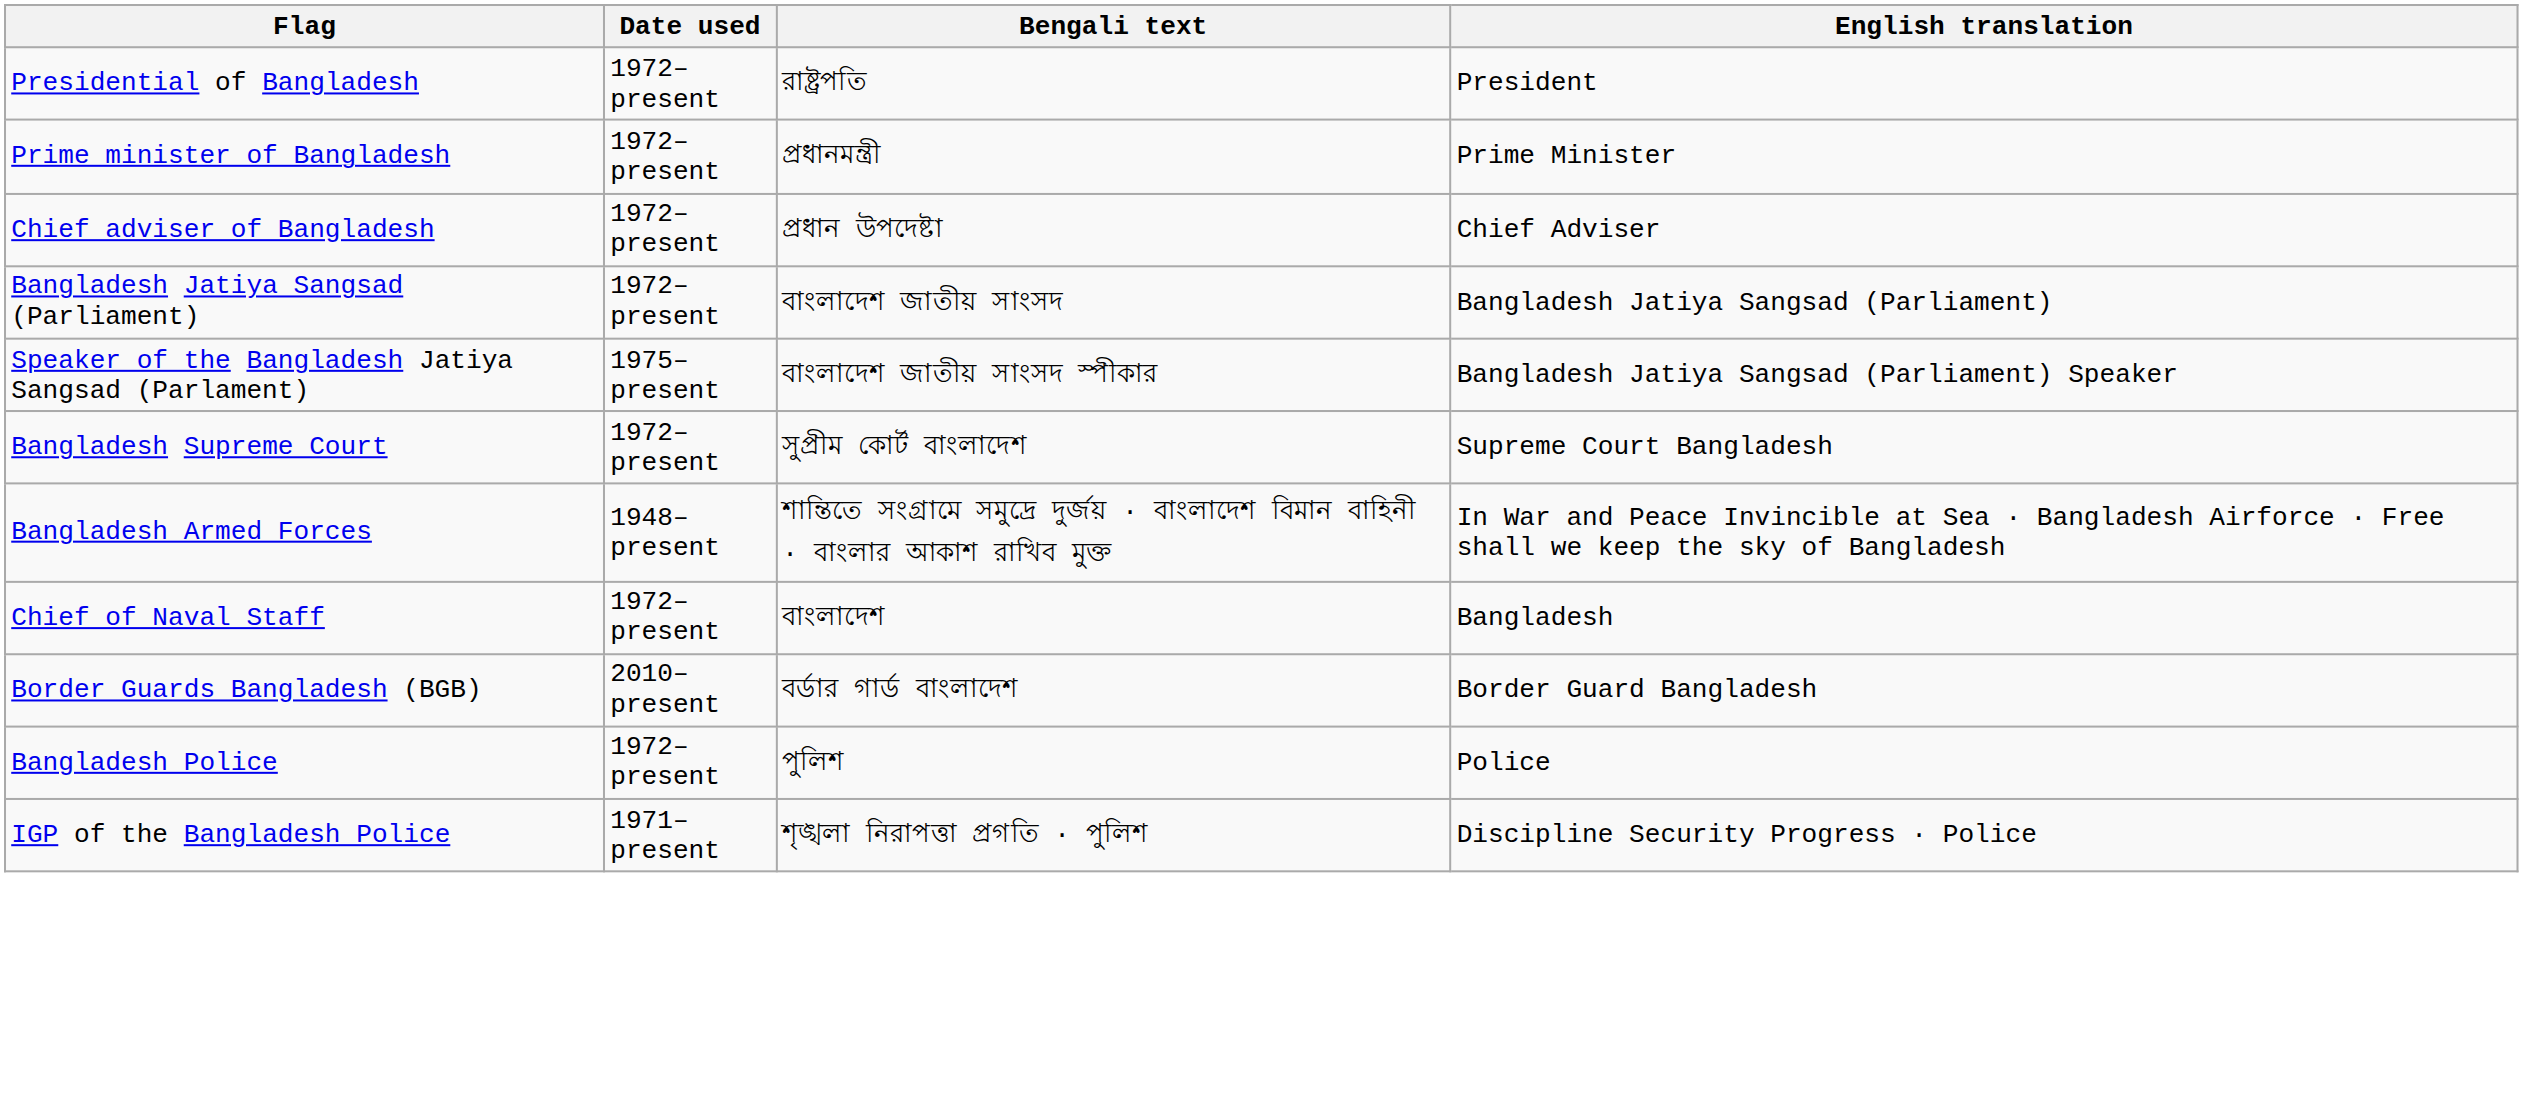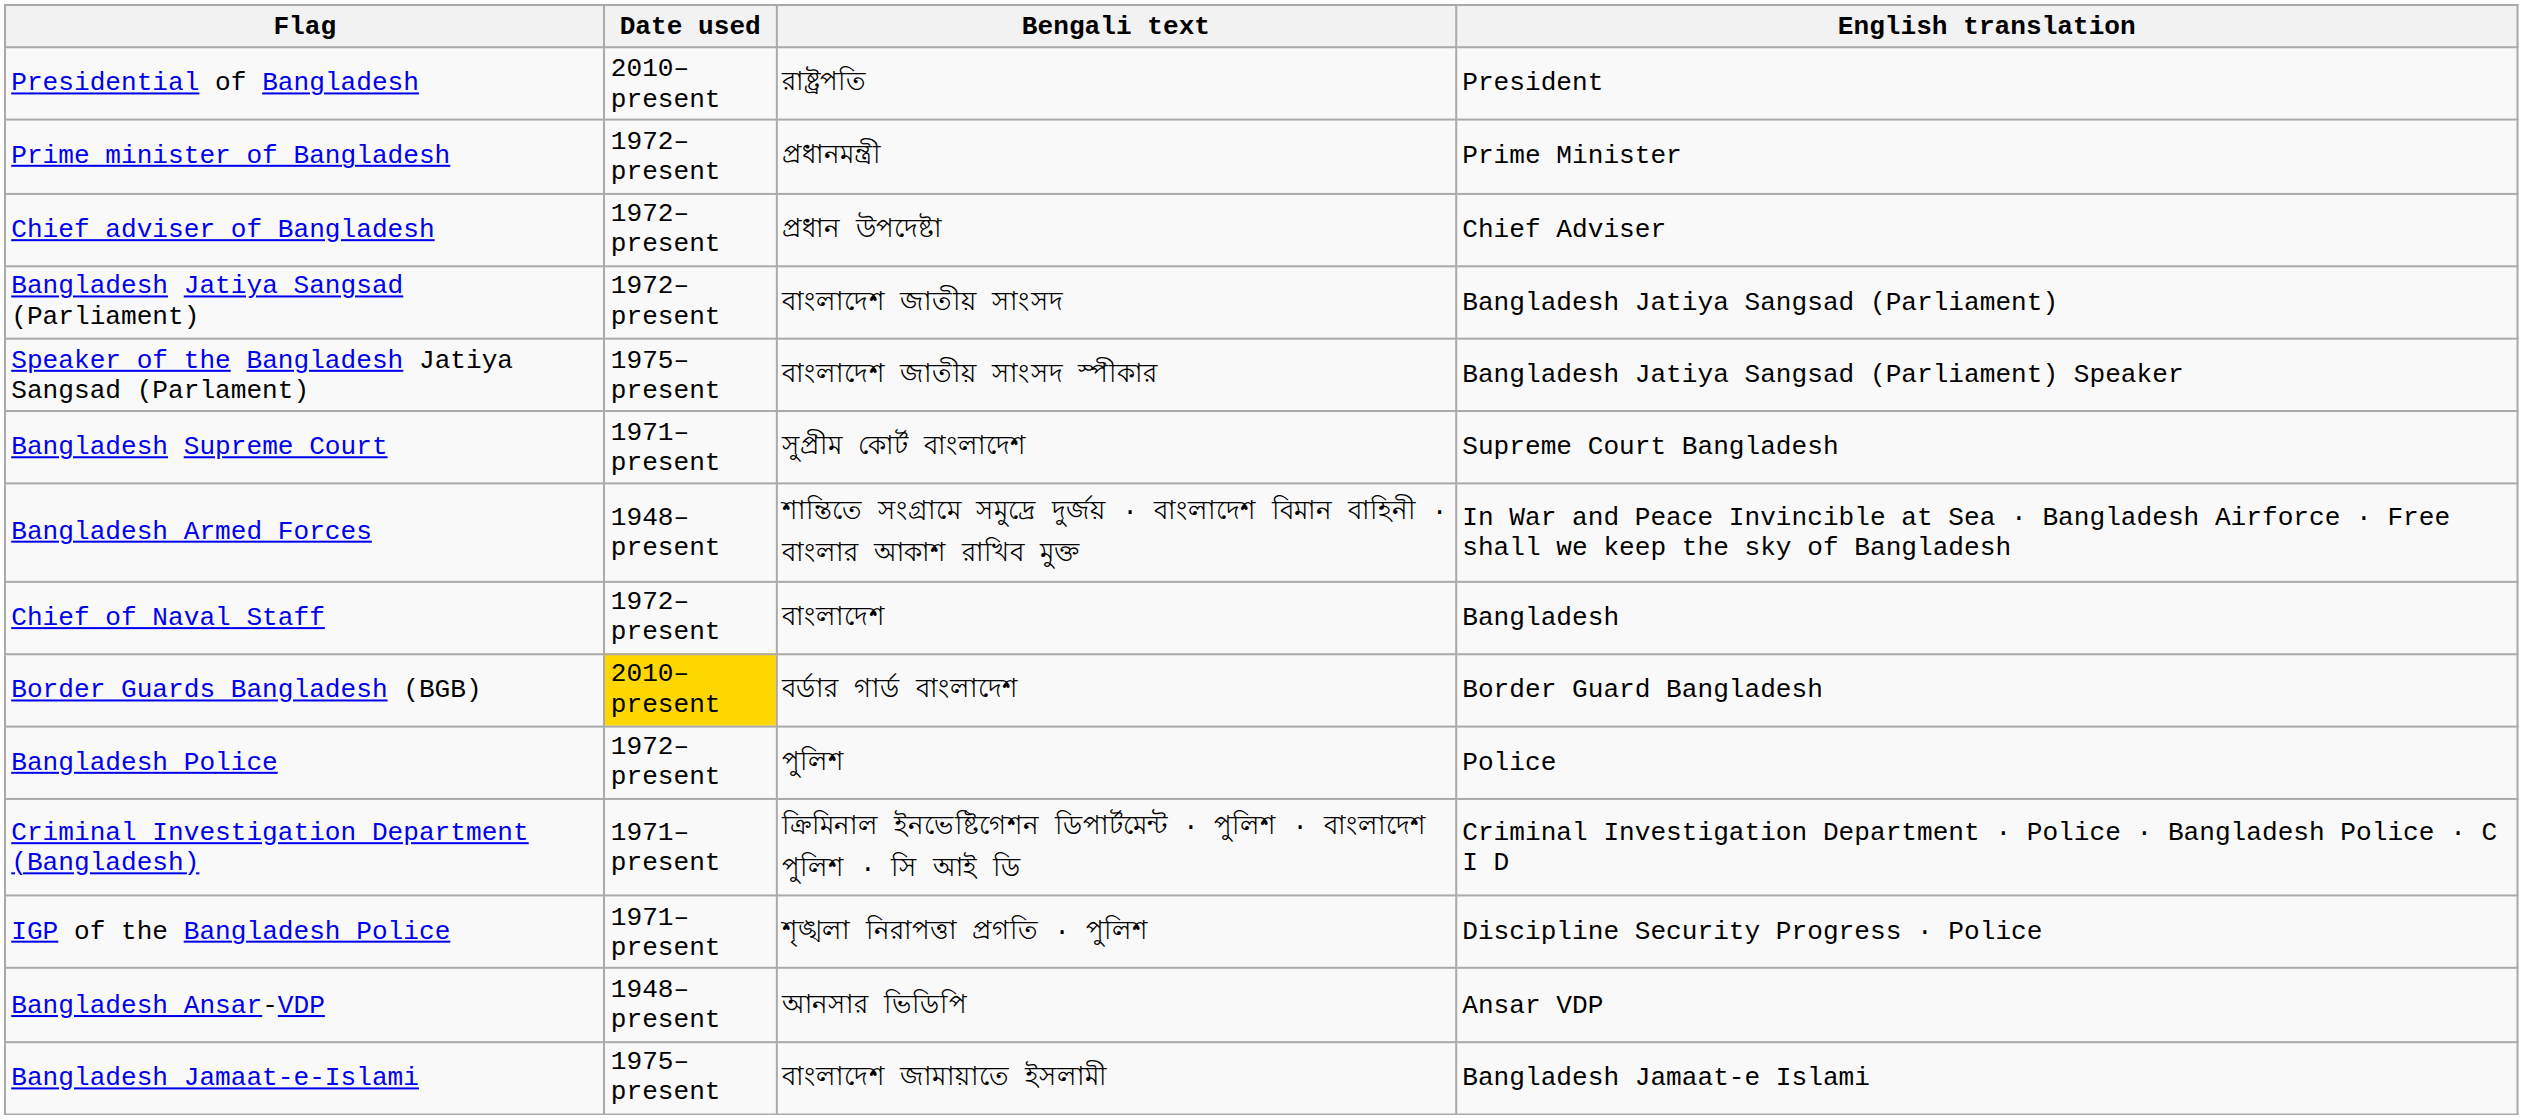Presidential of Bangladesh | Date used: 1972–present -> 2010–present
Bangladesh Supreme Court | Date used: 1972–present -> 1971–present
Border Guards Bangladesh (BGB) | Date used: no background -> gold background
+ row: Criminal Investigation Department (Bangladesh) | 1971–present | ক্রিমিনাল ইনভেষ্টিগেশন ডিপার্টমেন্ট · পুলিশ · বাংলাদেশ পুলিশ · সি আই ডি | Criminal Investigation Department · Police · Bangladesh Police · C I D
+ row: Bangladesh Ansar-VDP | 1948–present | আনসার ভিডিপি | Ansar VDP
+ row: Bangladesh Jamaat-e-Islami | 1975–present | বাংলাদেশ জামায়াতে ইসলামী | Bangladesh Jamaat-e Islami
